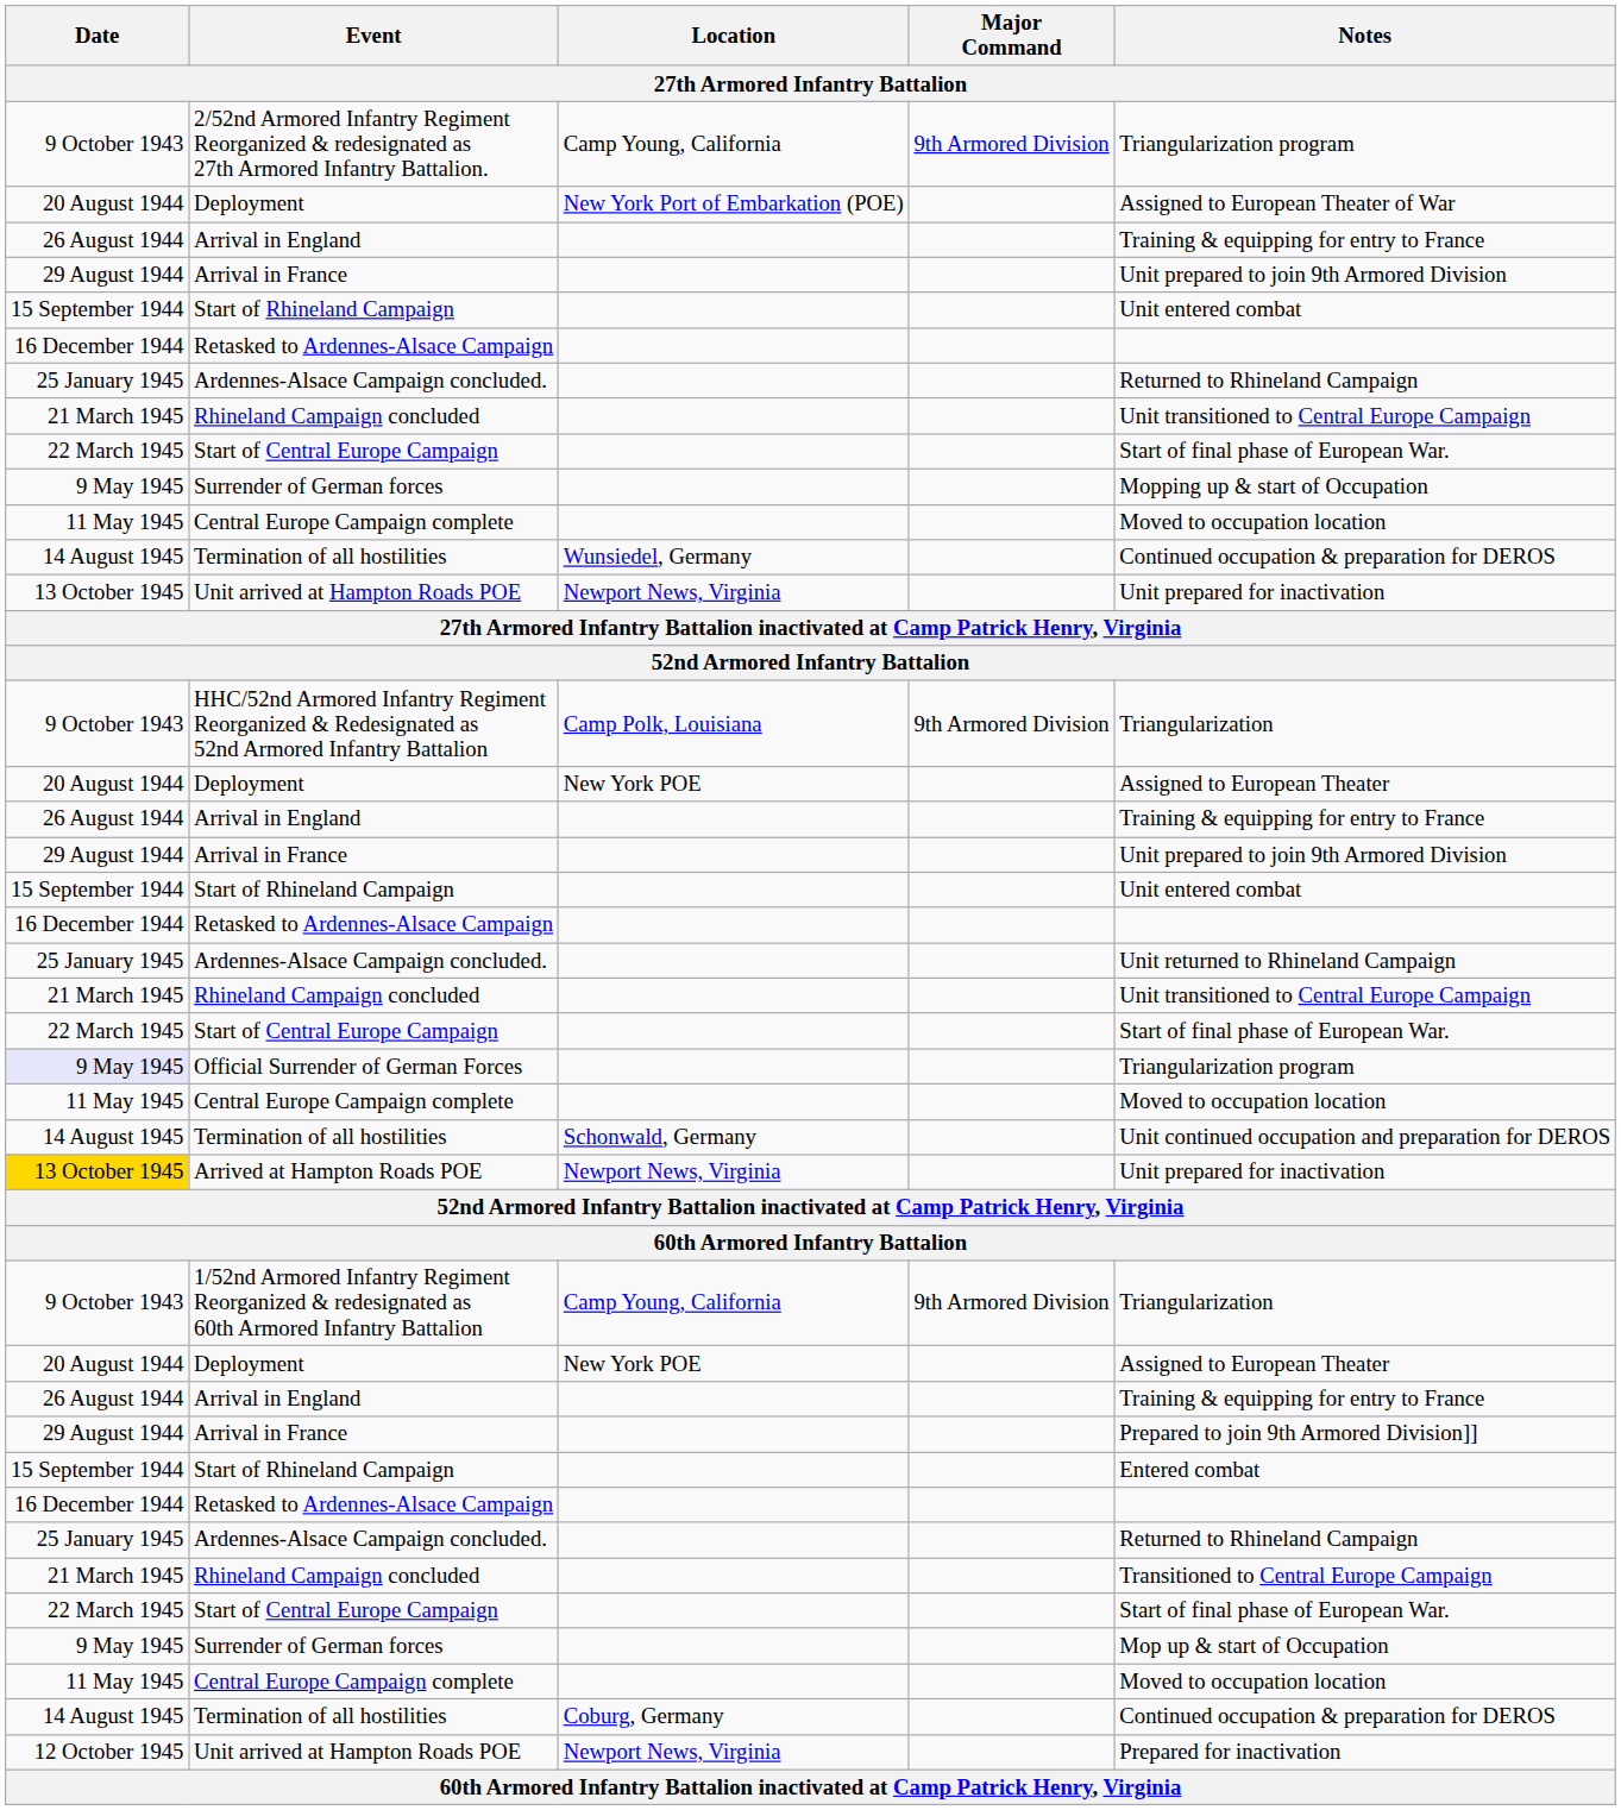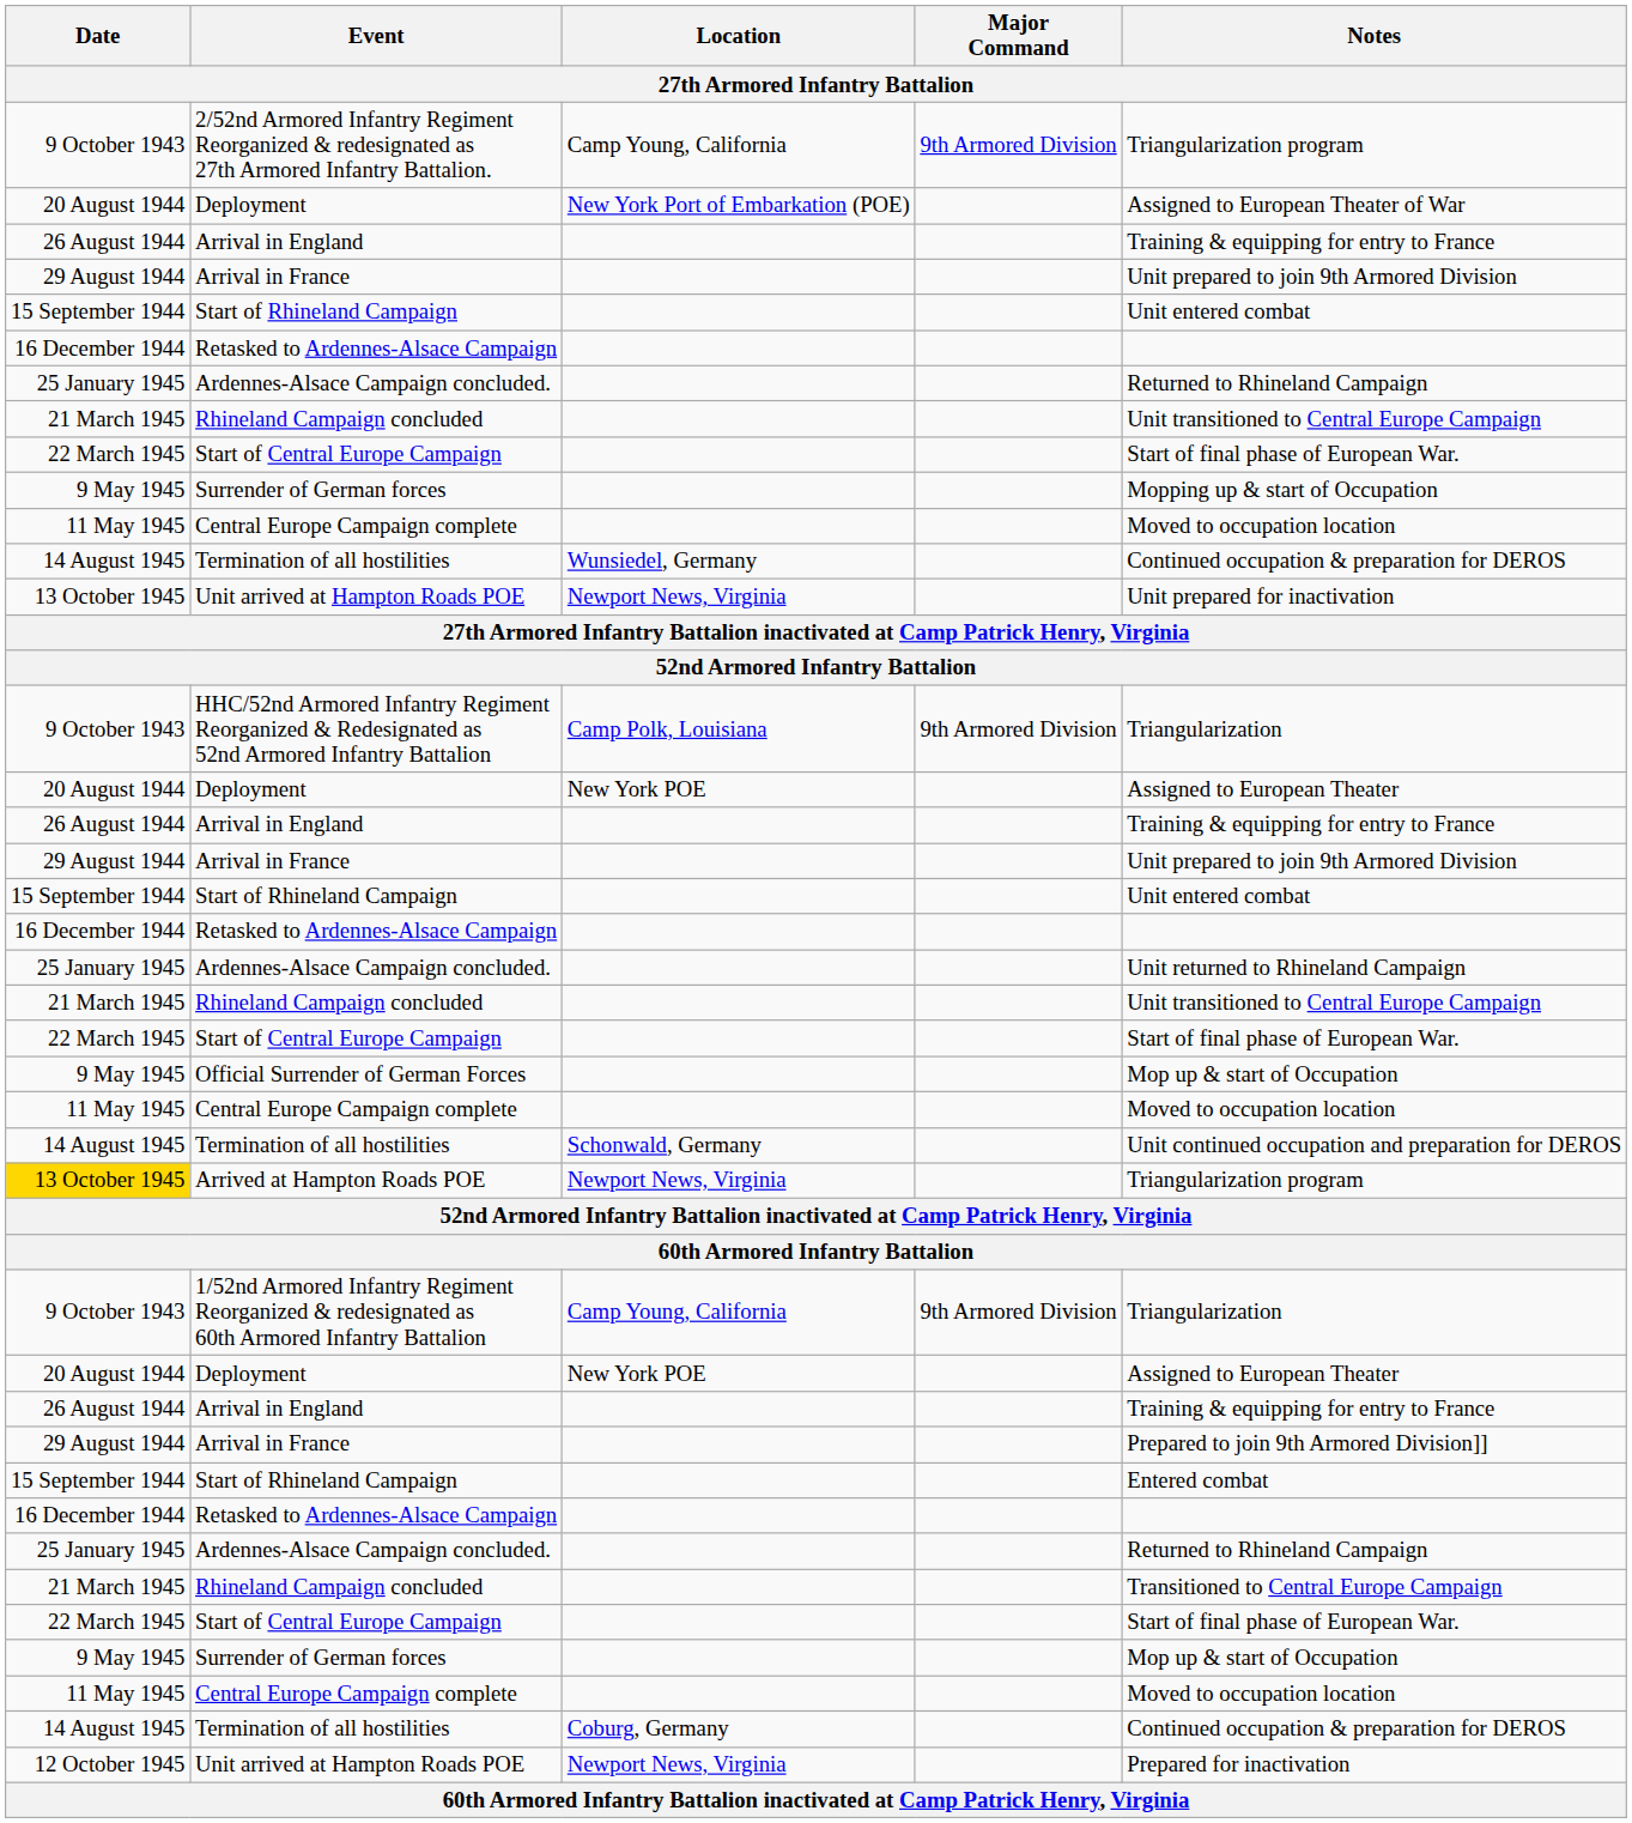Official Surrender of German Forces | Date: lavender background -> no background
Official Surrender of German Forces | Notes: Triangularization program -> Mop up & start of Occupation
Arrived at Hampton Roads POE | Notes: Unit prepared for inactivation -> Triangularization program
